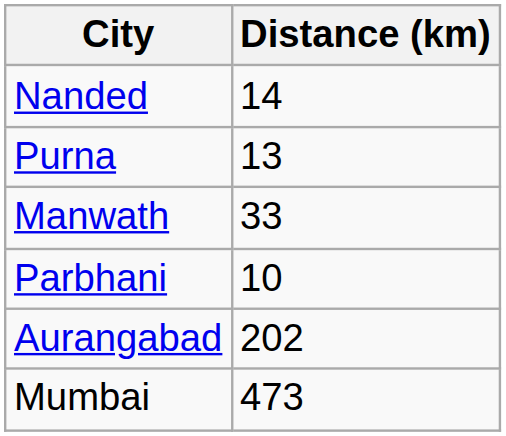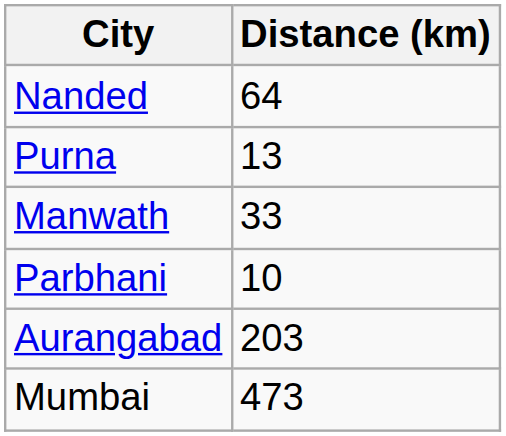Nanded | Distance (km): 14 -> 64
Aurangabad | Distance (km): 202 -> 203
